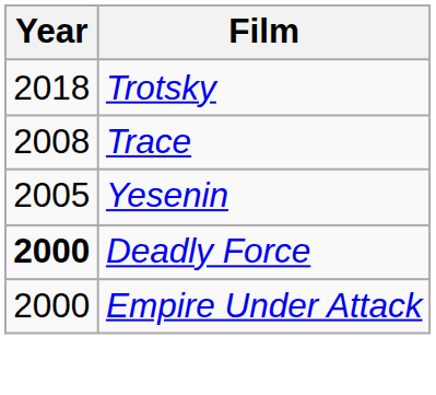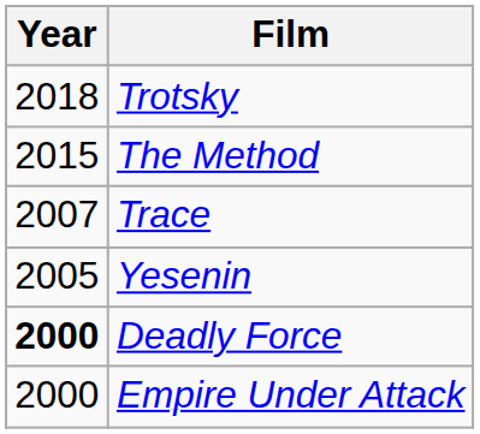+ row: 2015 | The Method
Trace | Year: 2008 -> 2007
